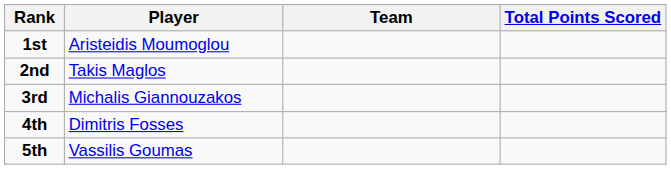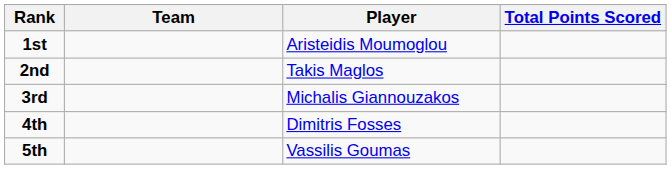columns swapped: Player <-> Team
